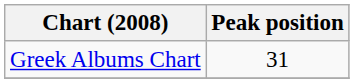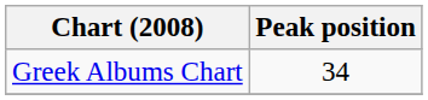Greek Albums Chart | Peak position: 31 -> 34
